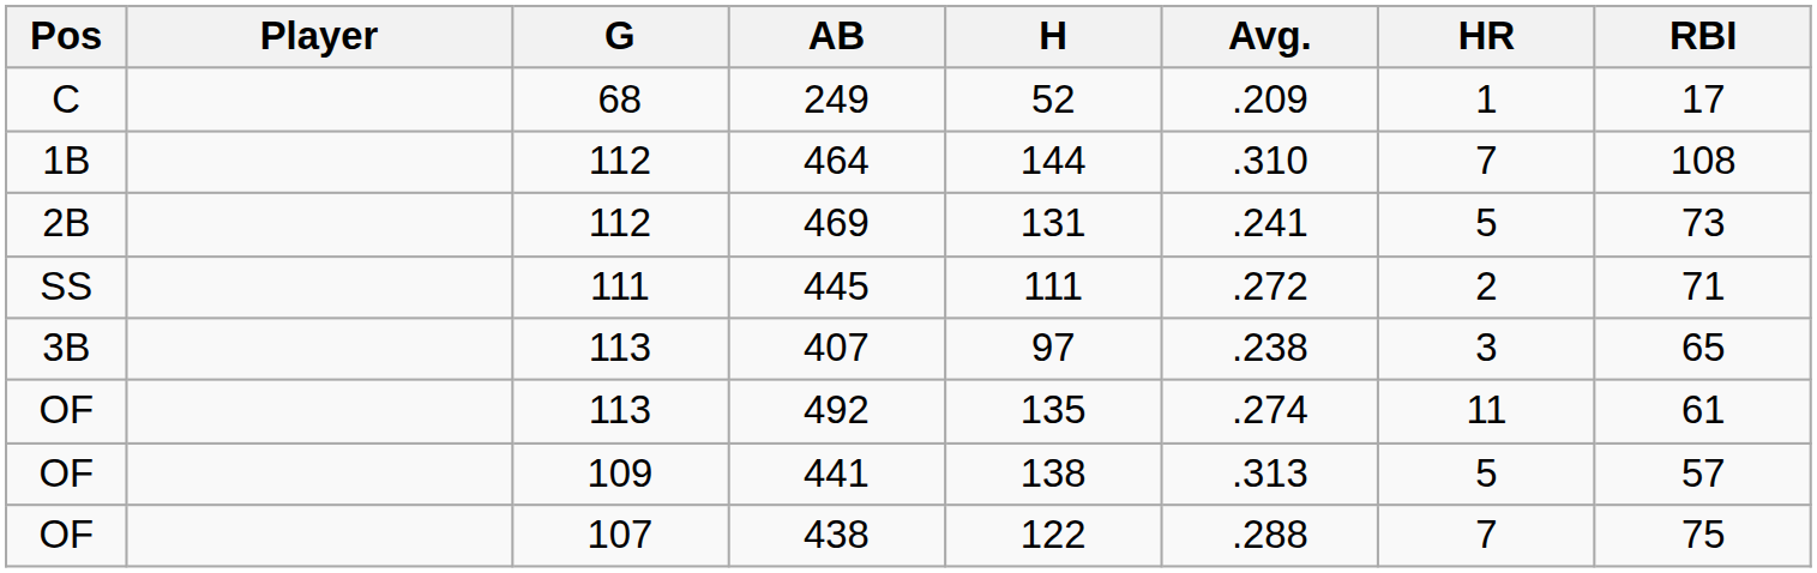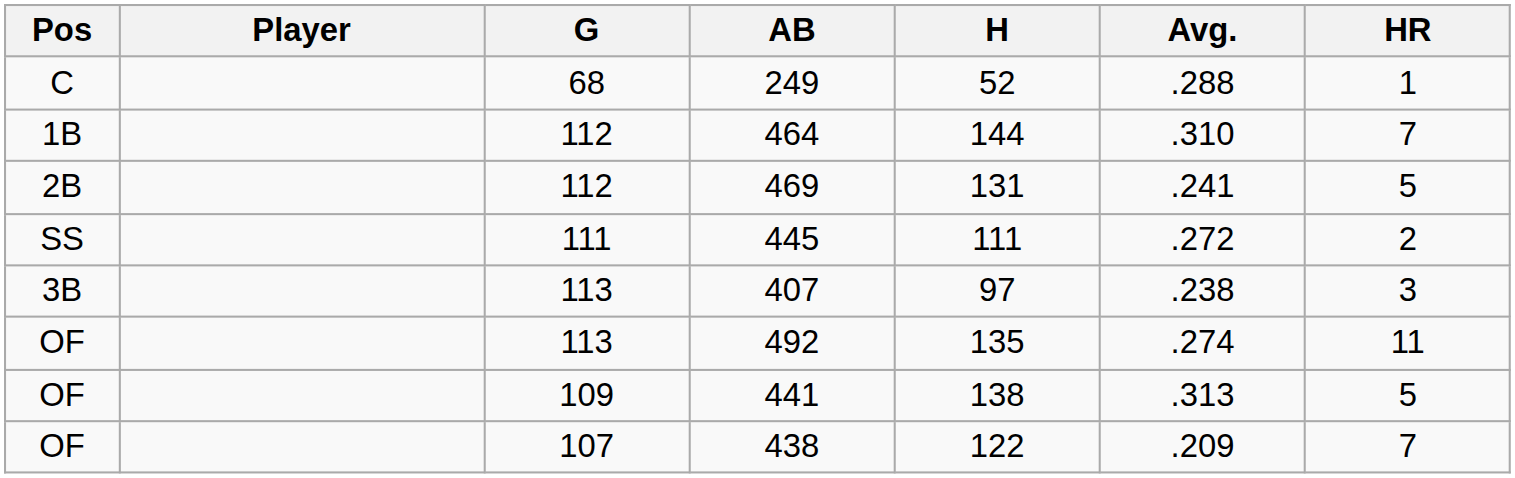- column: RBI | 17 | 108 | 73 | 71 | 65 | 61 | 57 | 75
249 | Avg.: .209 -> .288
438 | Avg.: .288 -> .209
